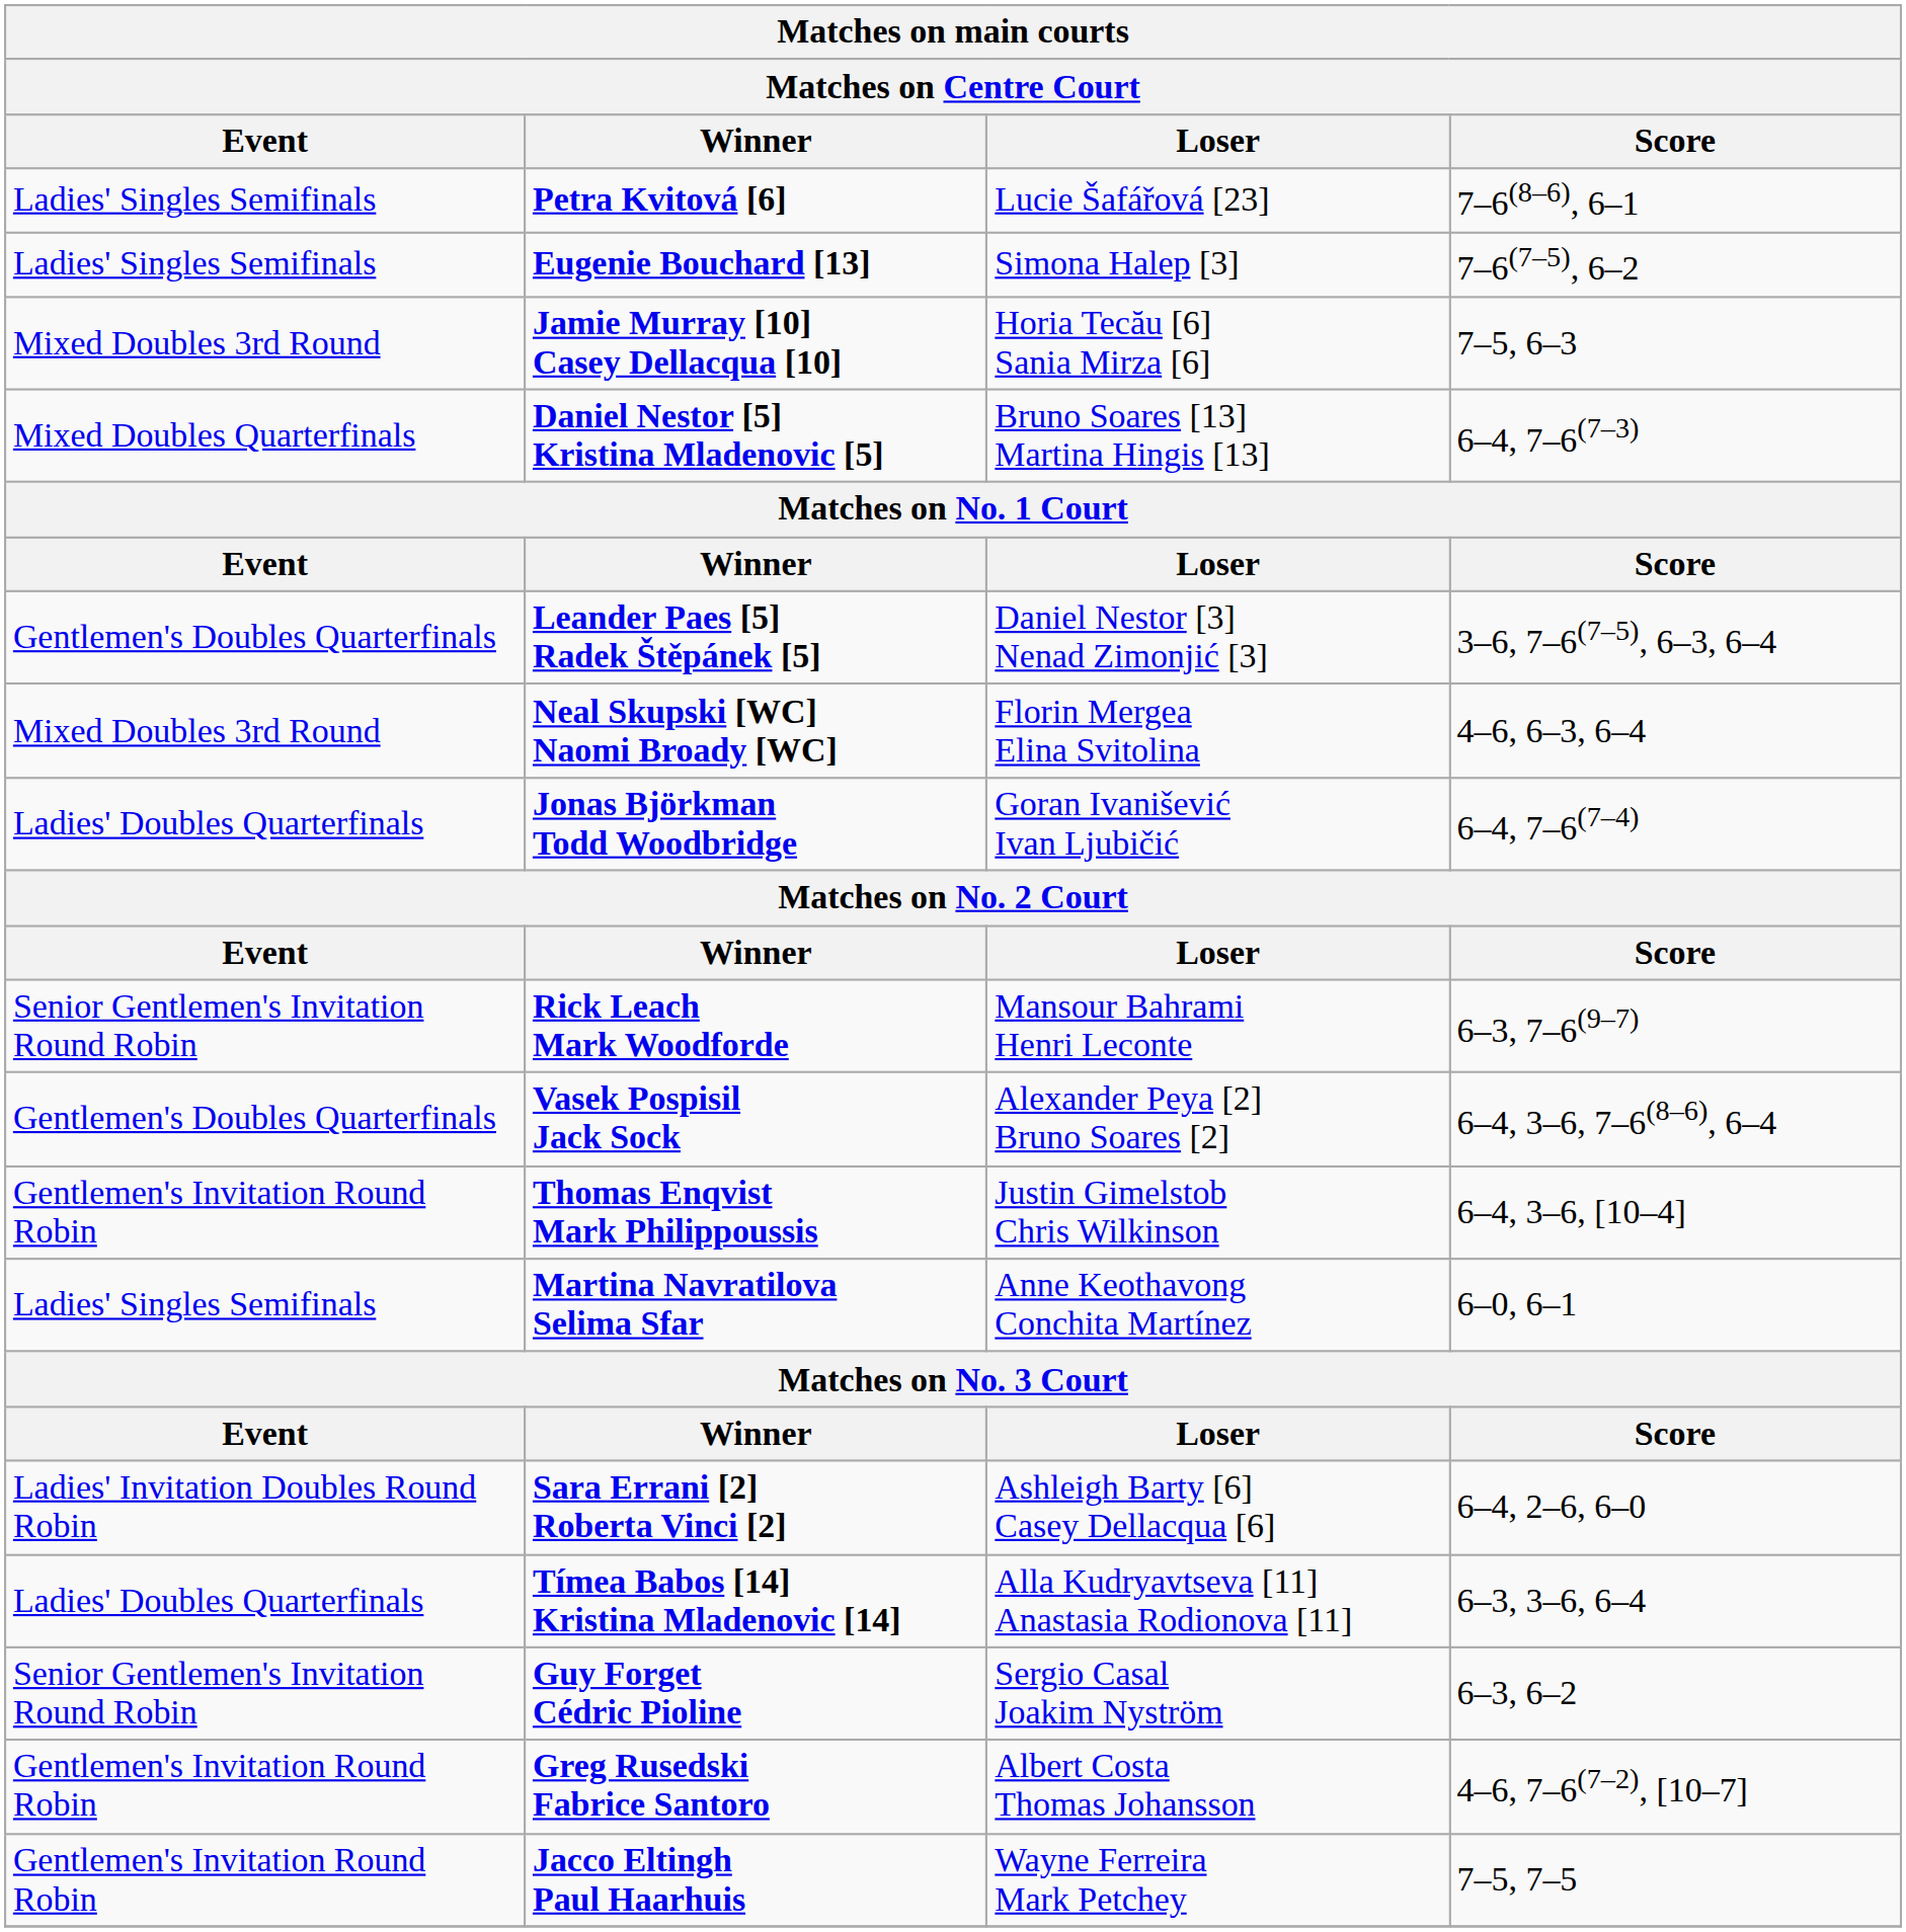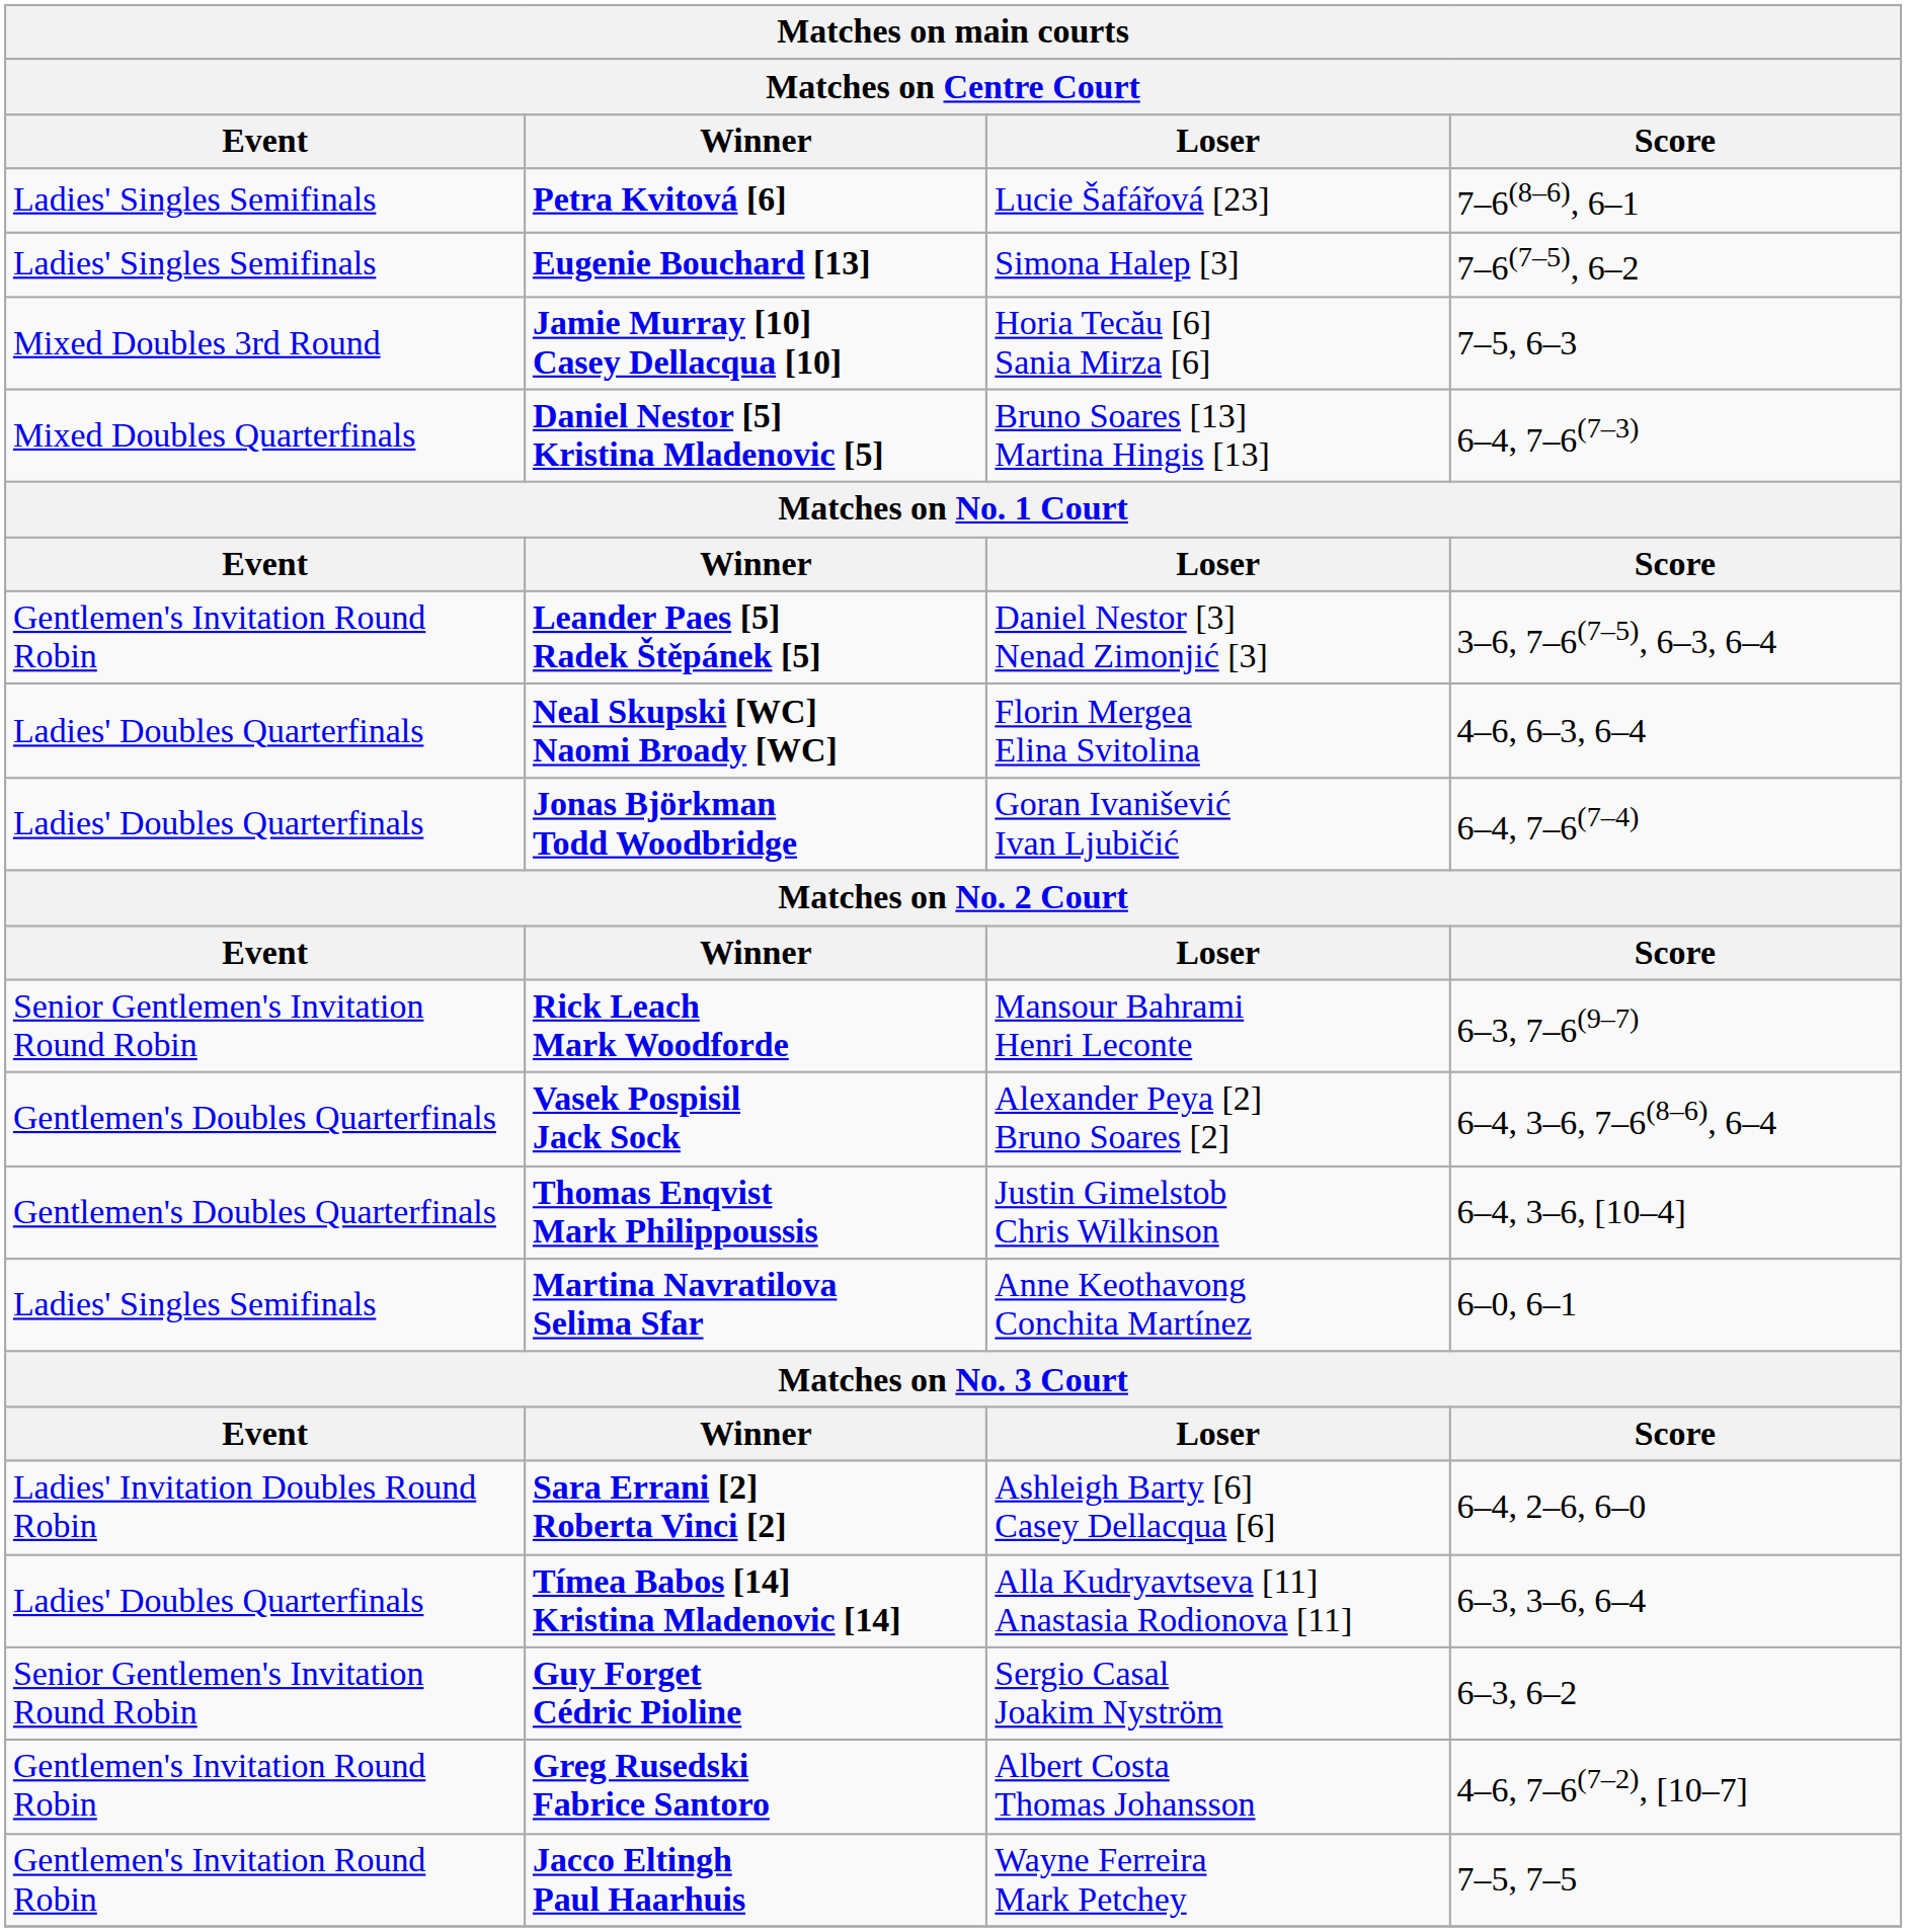Leander Paes [5] Radek Štěpánek [5] | Event: Gentlemen's Doubles Quarterfinals -> Gentlemen's Invitation Round Robin
Neal Skupski [WC] Naomi Broady [WC] | Event: Mixed Doubles 3rd Round -> Ladies' Doubles Quarterfinals
Thomas Enqvist Mark Philippoussis | Event: Gentlemen's Invitation Round Robin -> Gentlemen's Doubles Quarterfinals
